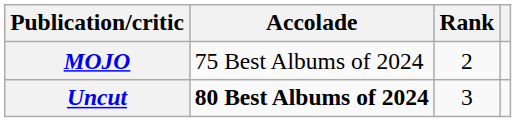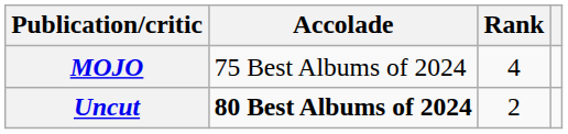MOJO | Rank: 2 -> 4
Uncut | Rank: 3 -> 2
